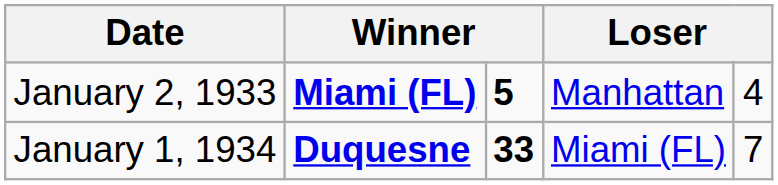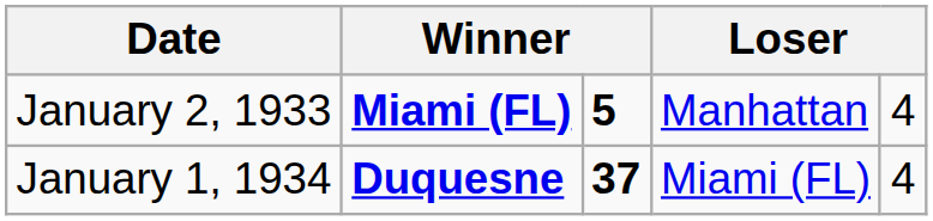January 1, 1934 | column 3: 33 -> 37
January 1, 1934 | column 5: 7 -> 4
